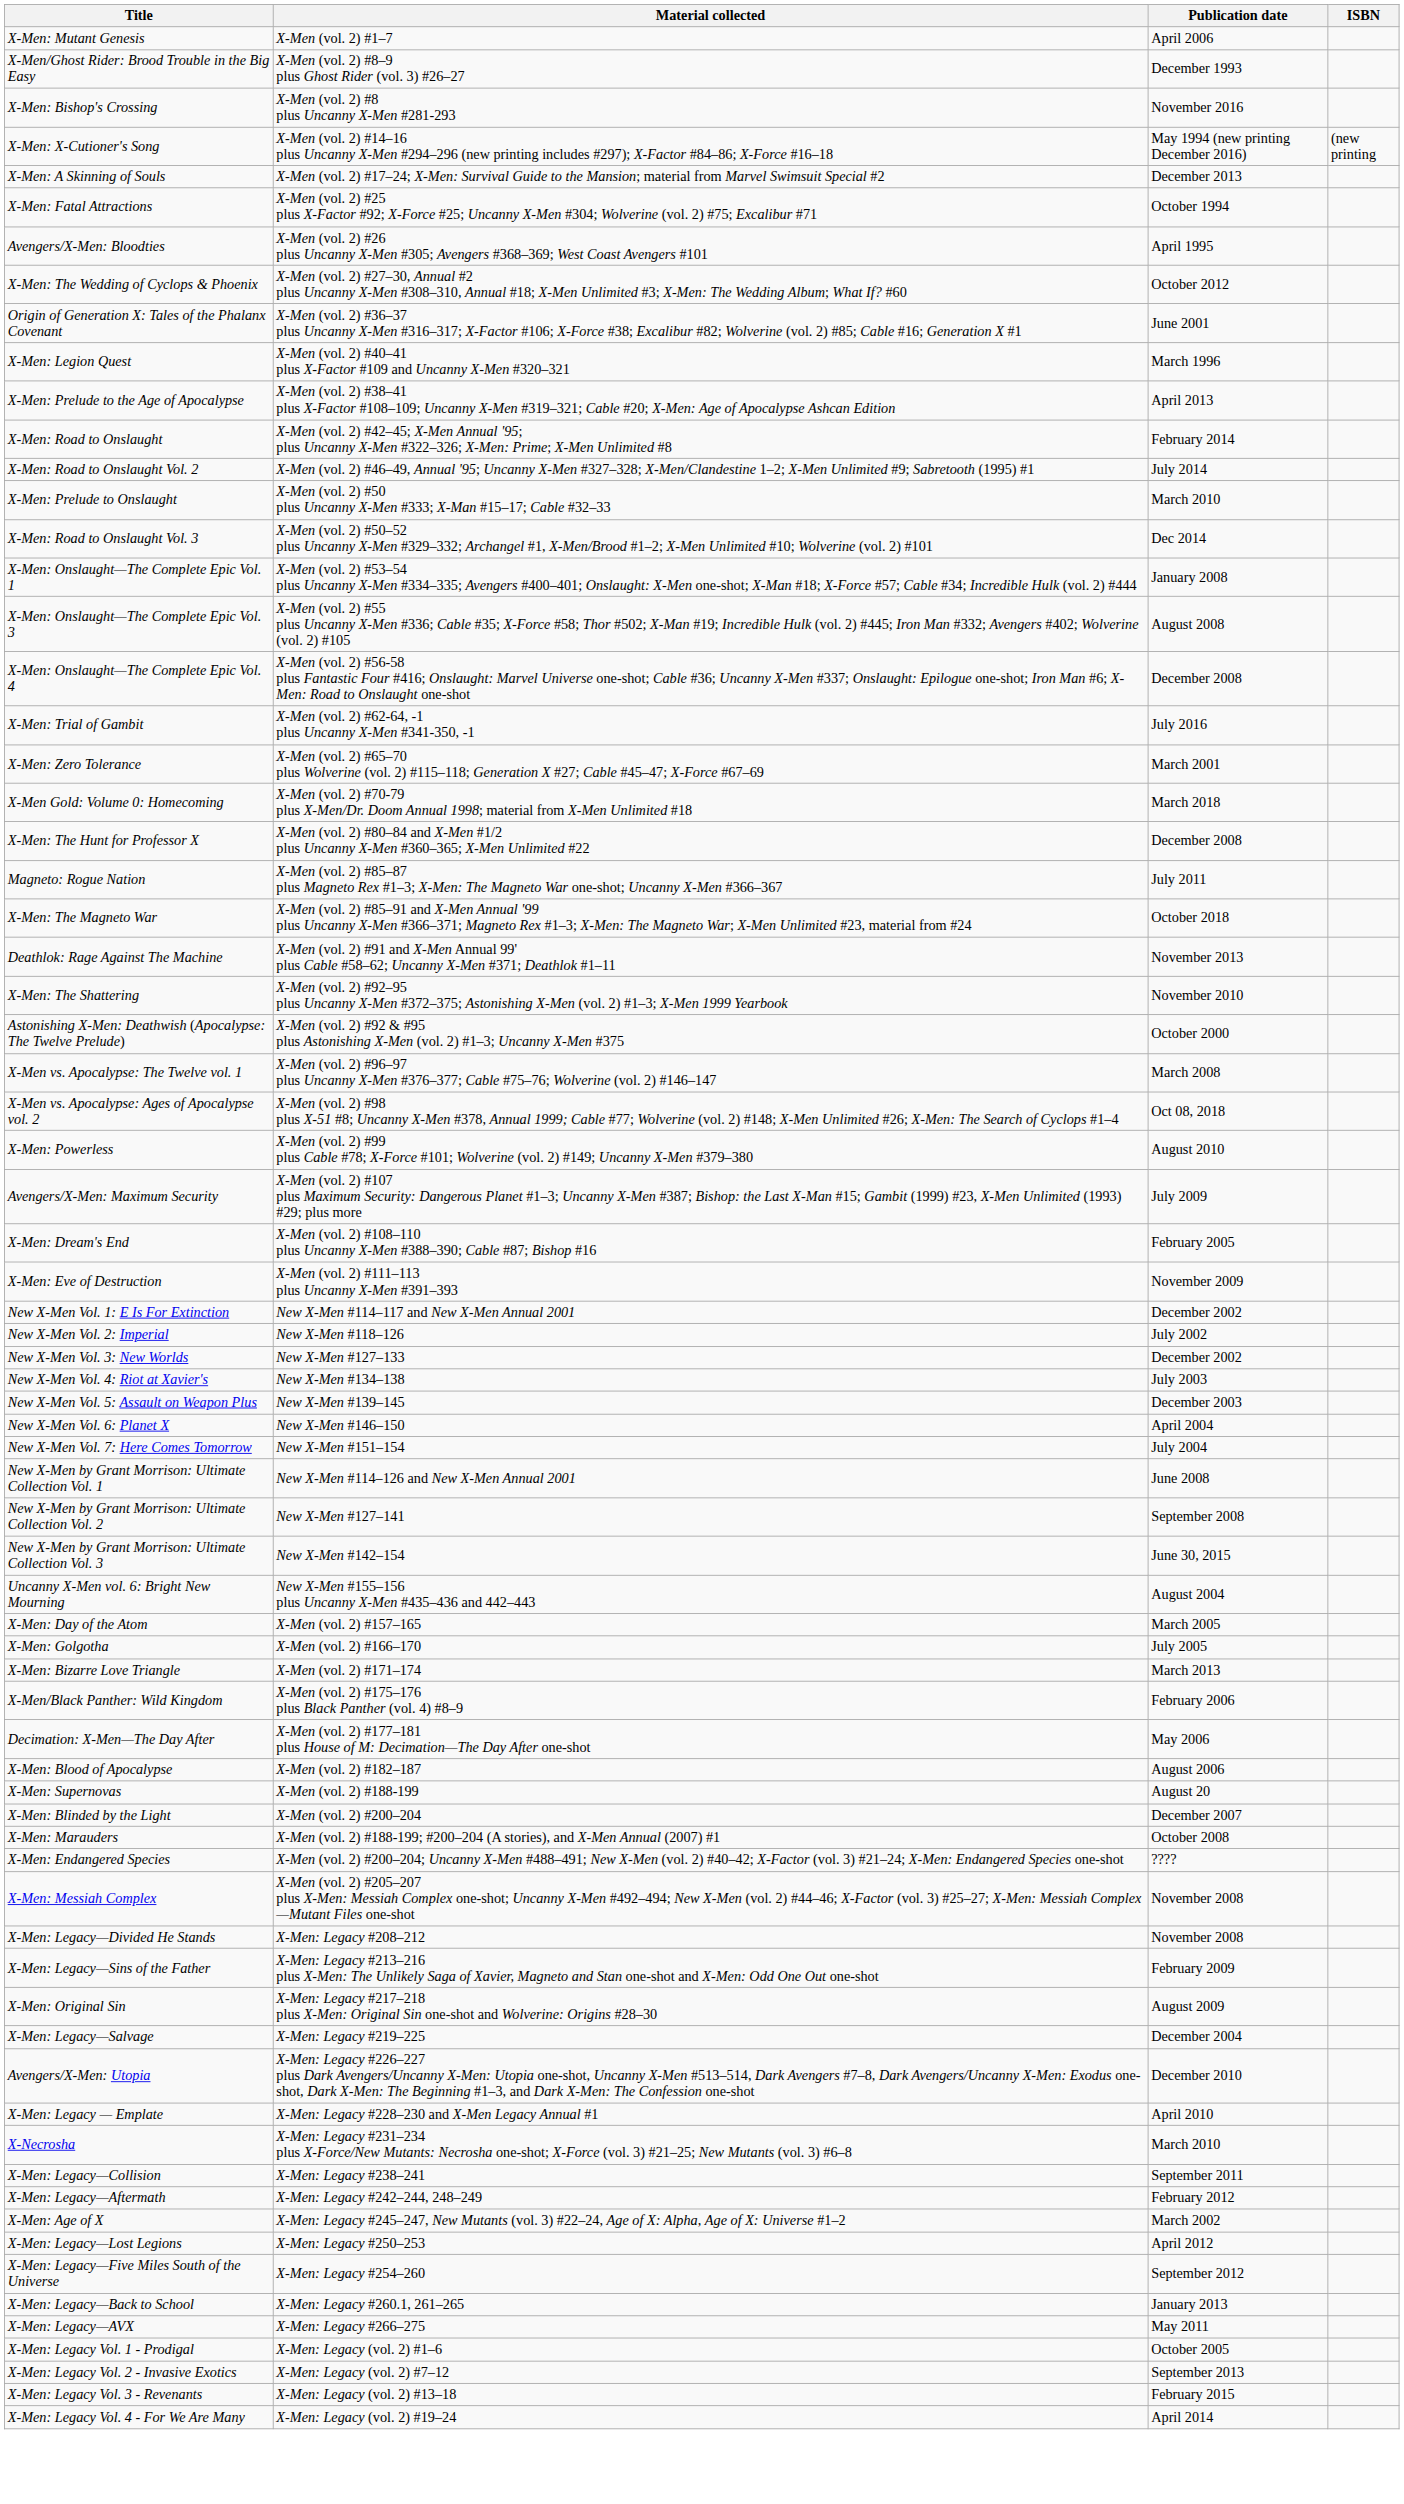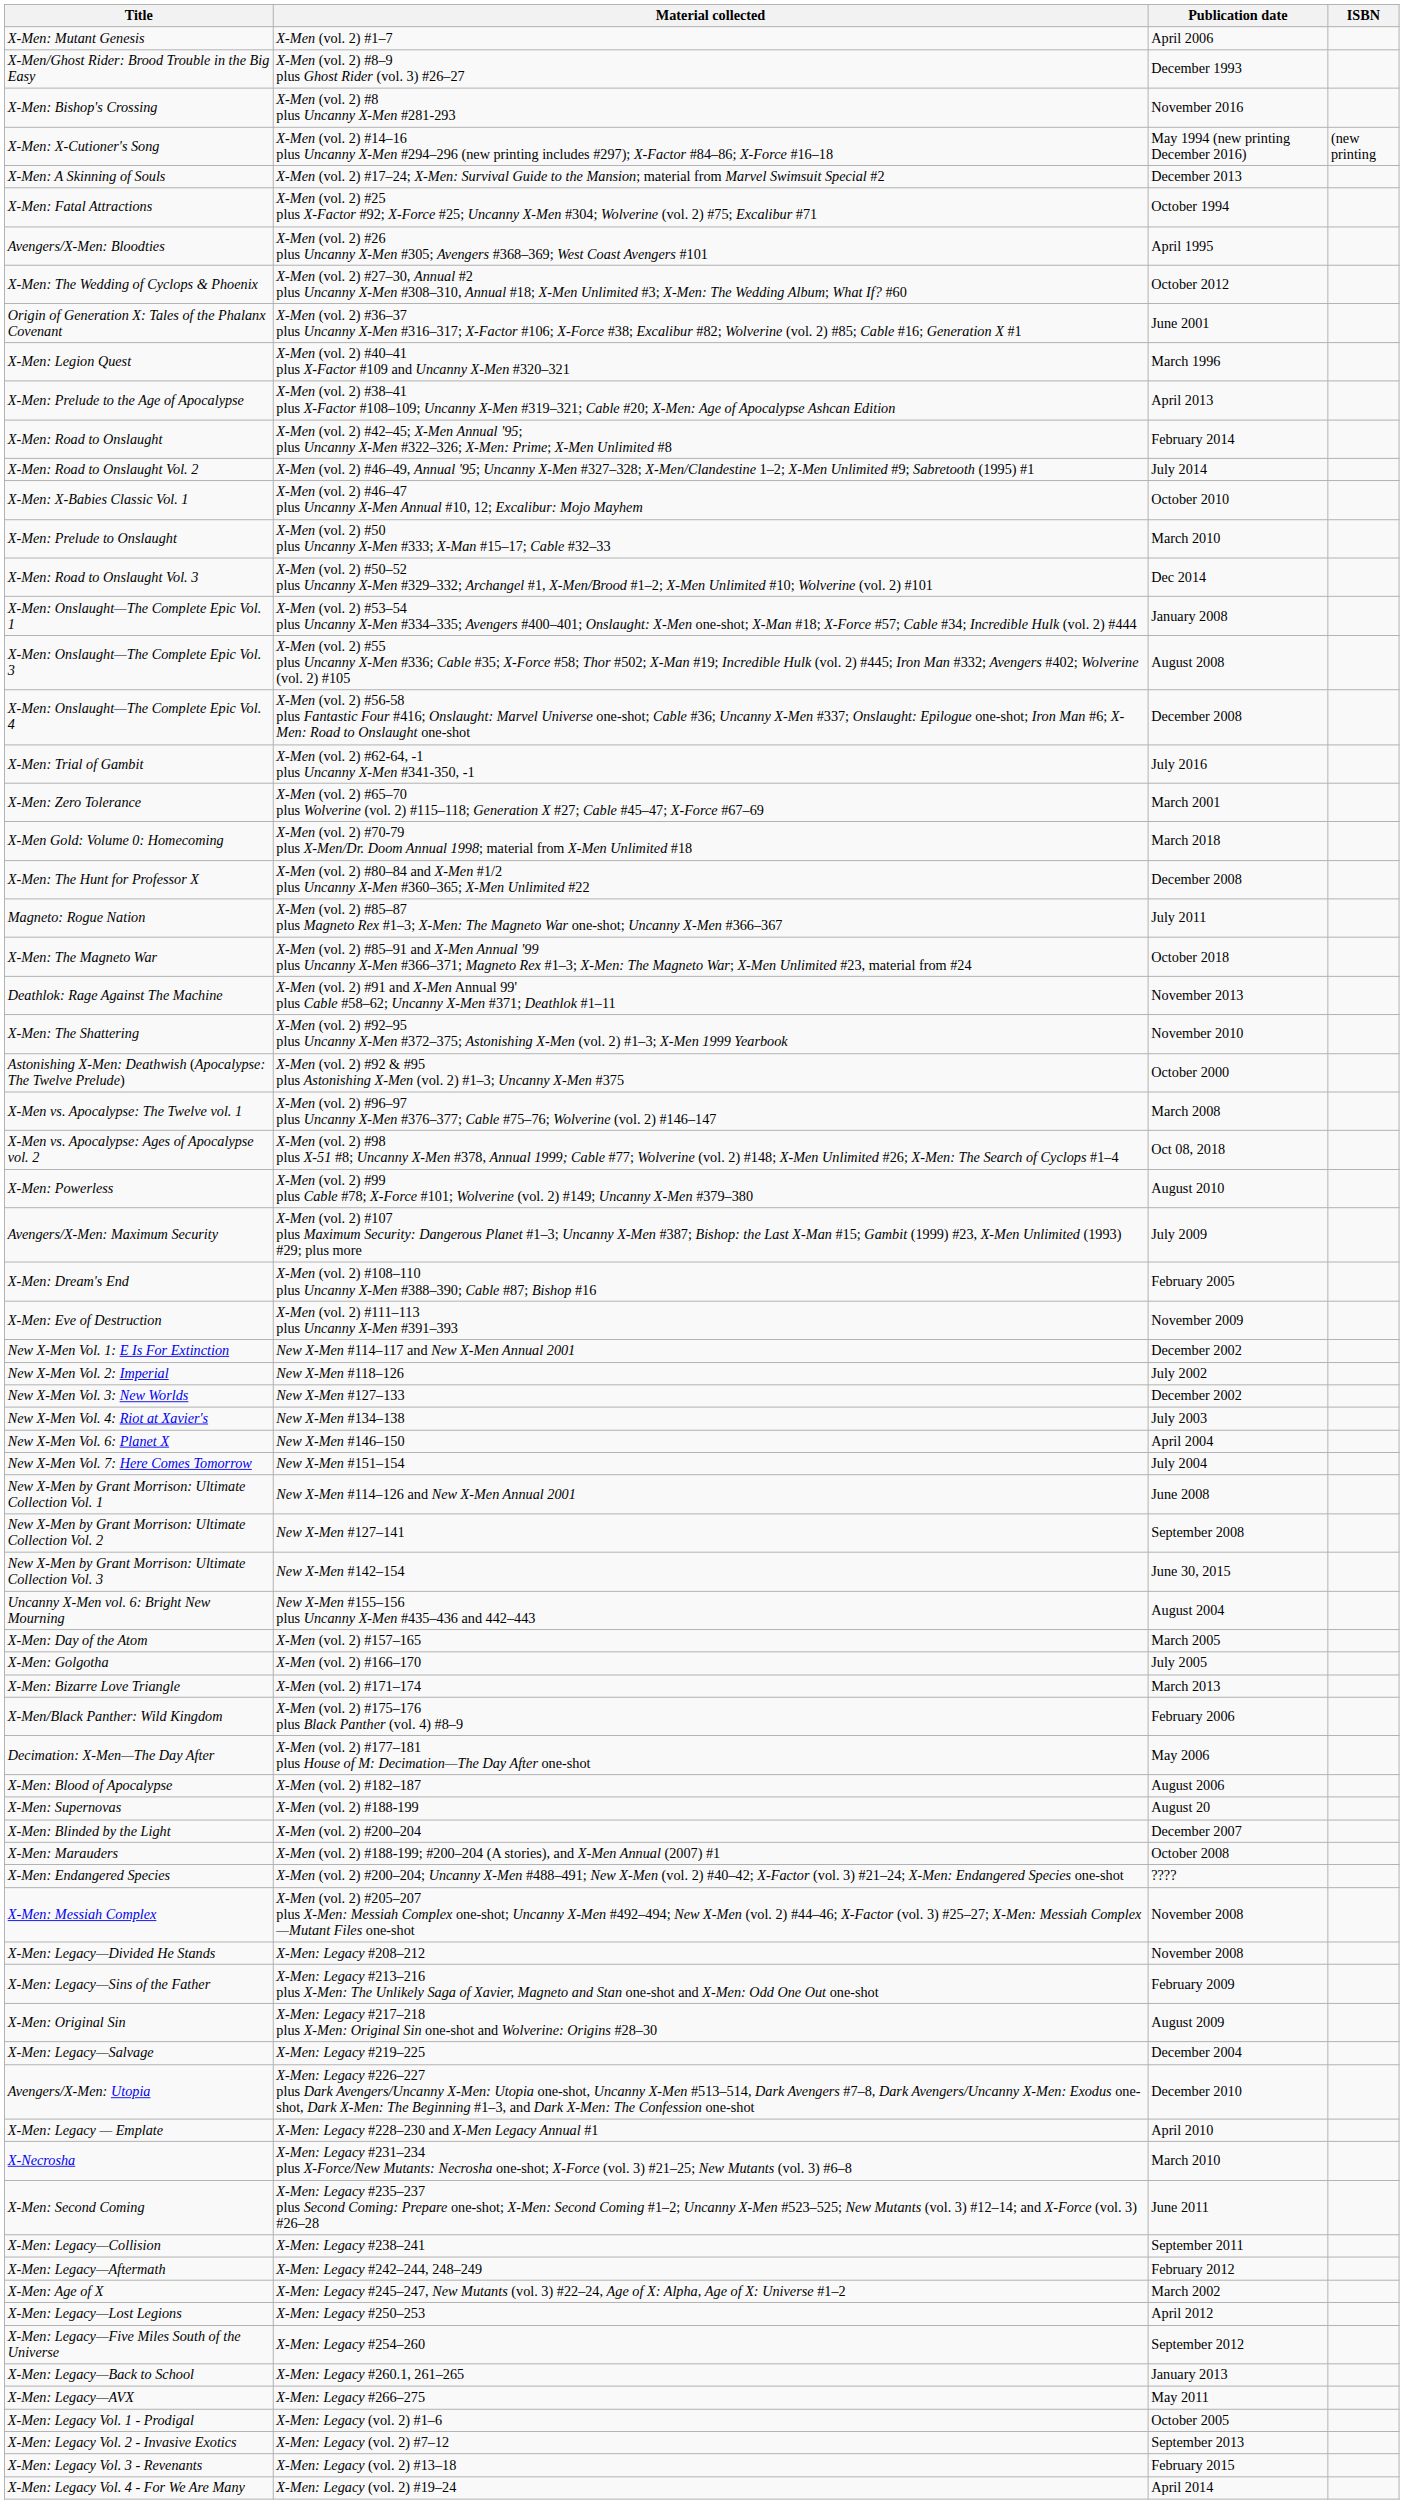+ row: X-Men: X-Babies Classic Vol. 1 | X-Men (vol. 2) #46–47 plus Uncanny X-Men Annual #10, 12; Excalibur: Mojo Mayhem | October 2010
- row: New X-Men Vol. 5: Assault on Weapon Plus | New X-Men #139–145 | December 2003
+ row: X-Men: Second Coming | X-Men: Legacy #235–237 plus Second Coming: Prepare one-shot; X-Men: Second Coming #1–2; Uncanny X-Men #523–525; New Mutants (vol. 3) #12–14; and X-Force (vol. 3) #26–28 | June 2011
